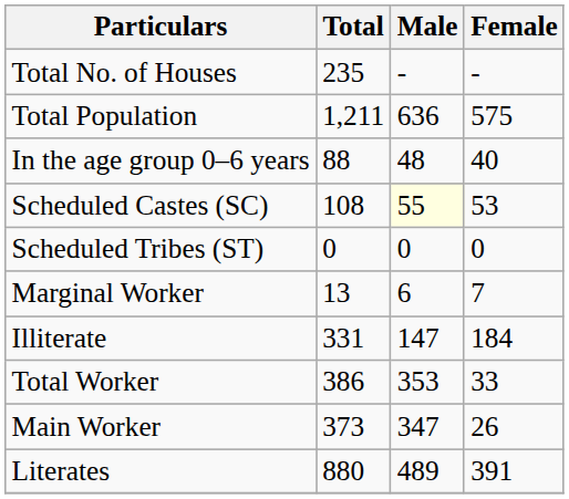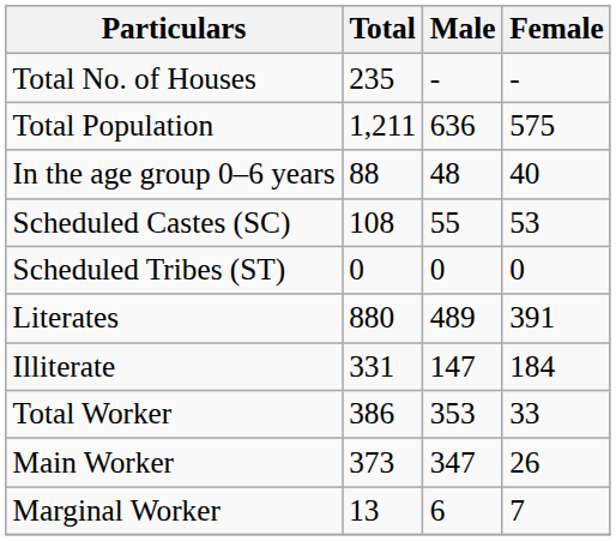Scheduled Castes (SC) | Male: lightyellow background -> no background
rows swapped: Literates <-> Marginal Worker
